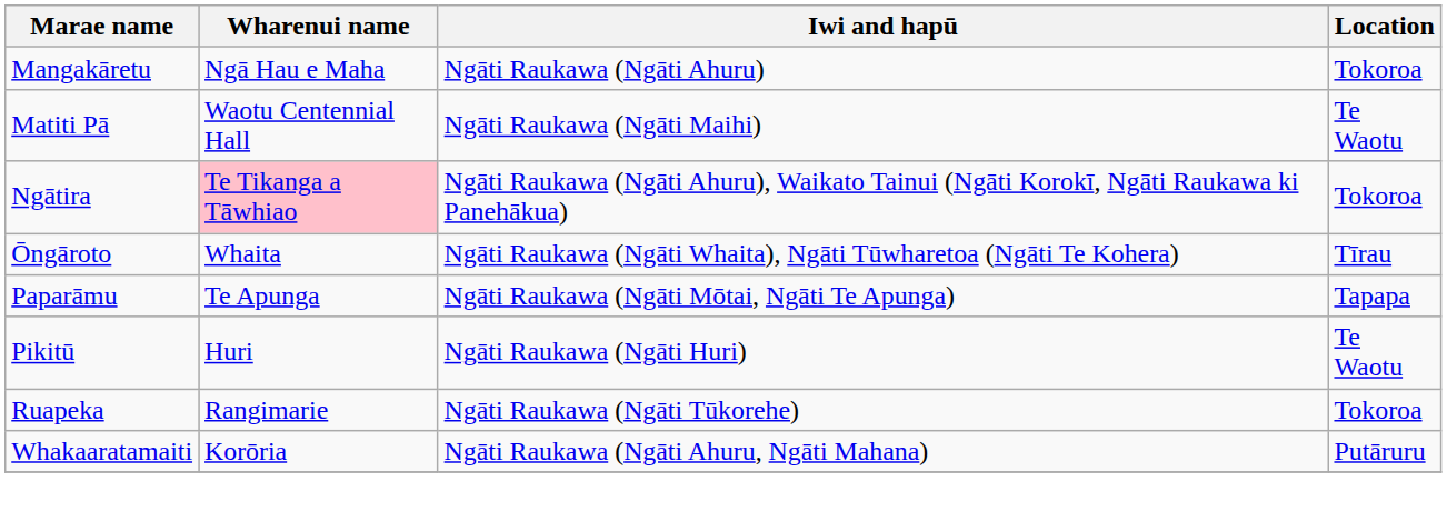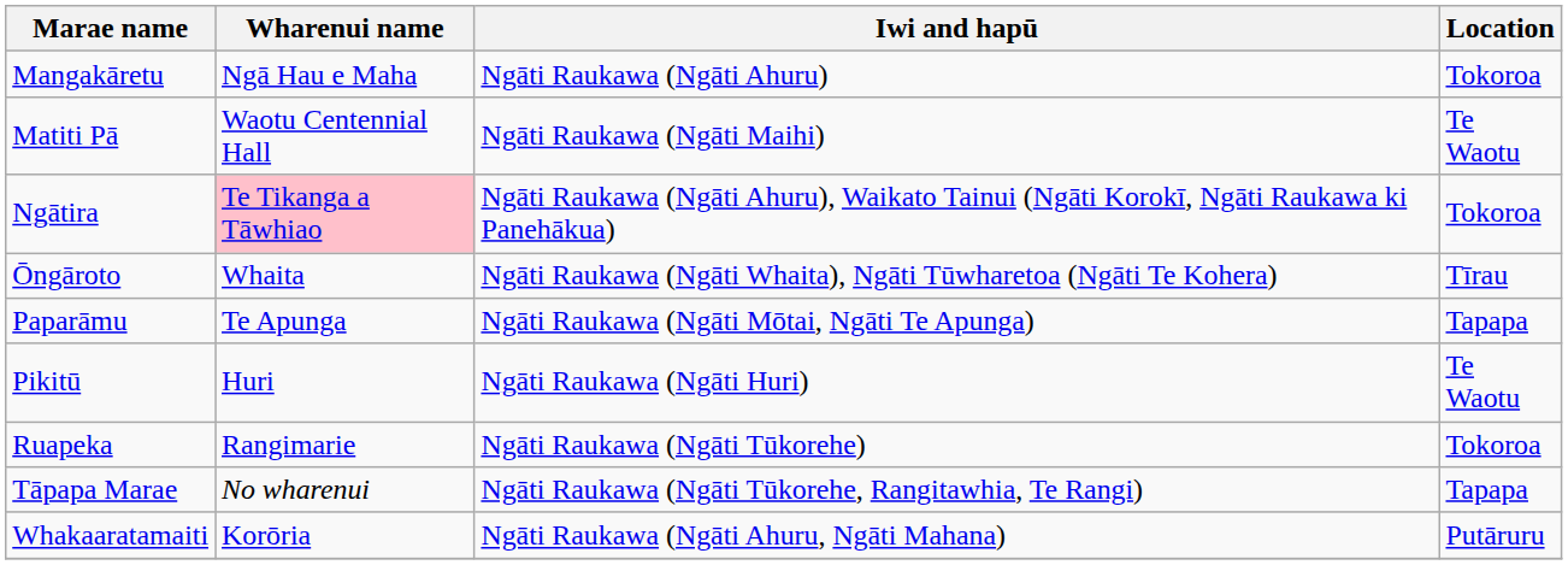+ row: Tāpapa Marae | No wharenui | Ngāti Raukawa (Ngāti Tūkorehe, Rangitawhia, Te Rangi) | Tapapa
